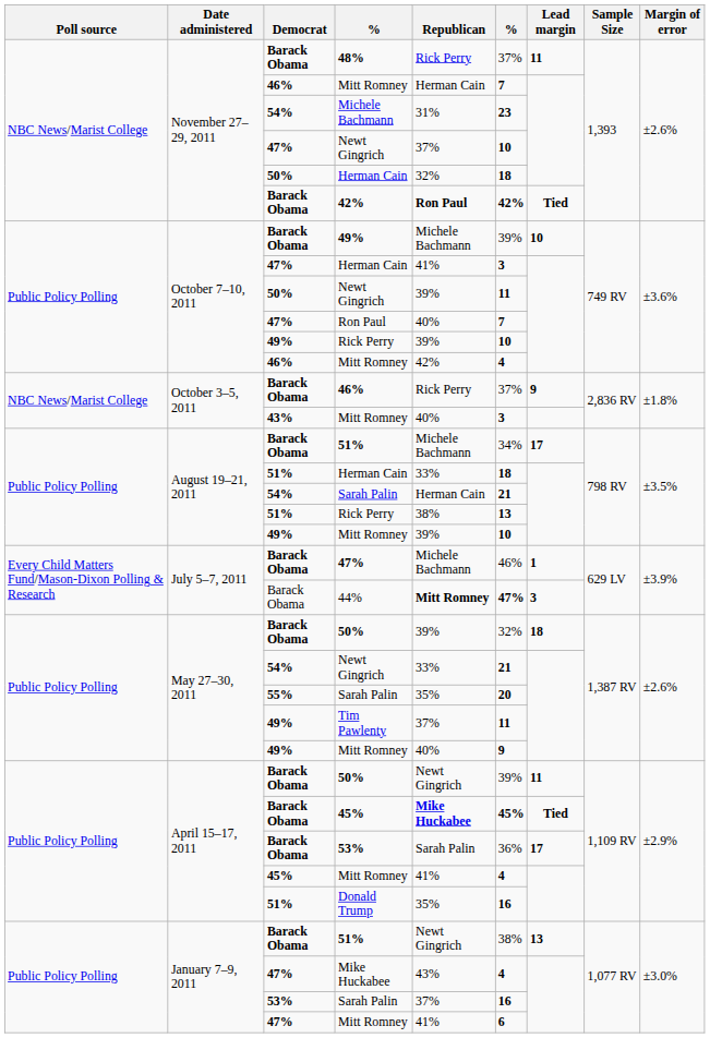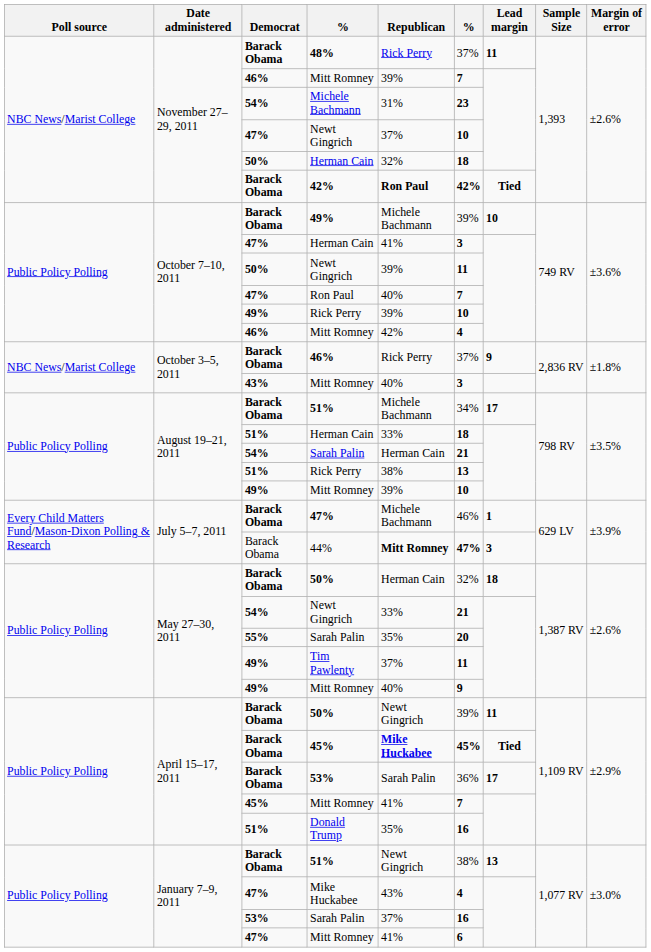November 27–29, 2011 / Mitt Romney | Republican: Herman Cain -> 39%
May 27–30, 2011 / 50% | Republican: 39% -> Herman Cain
April 15–17, 2011 / Mitt Romney | column 6: 4 -> 7
